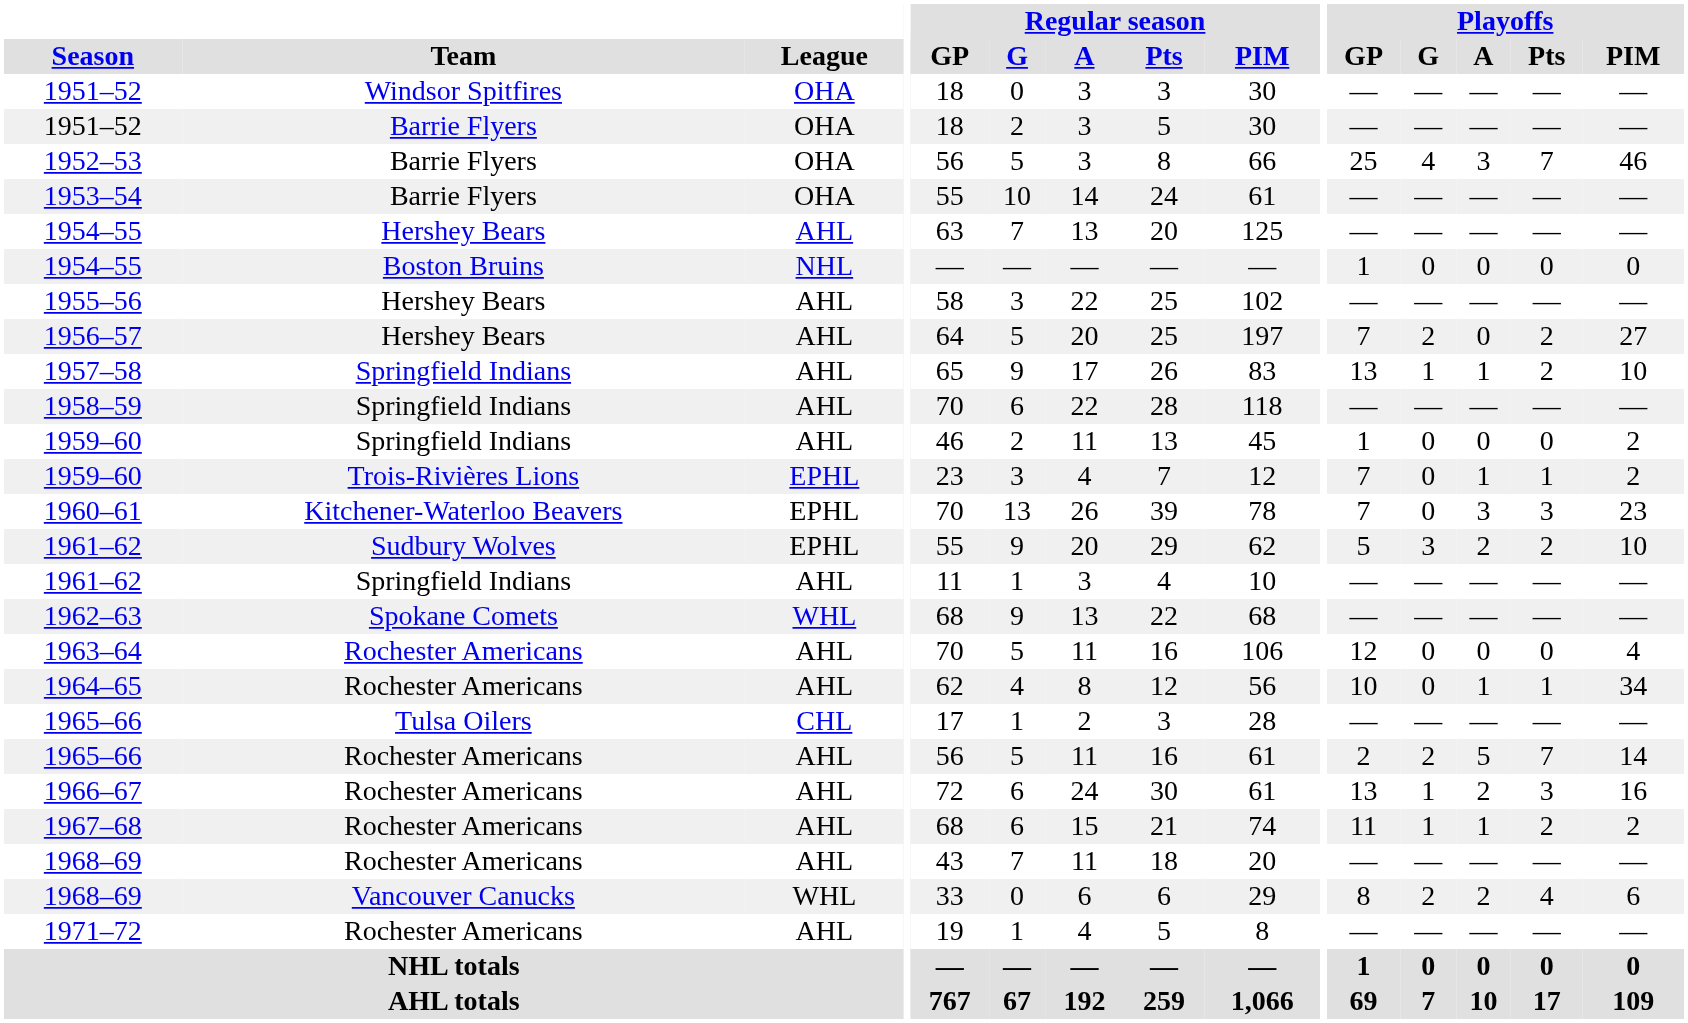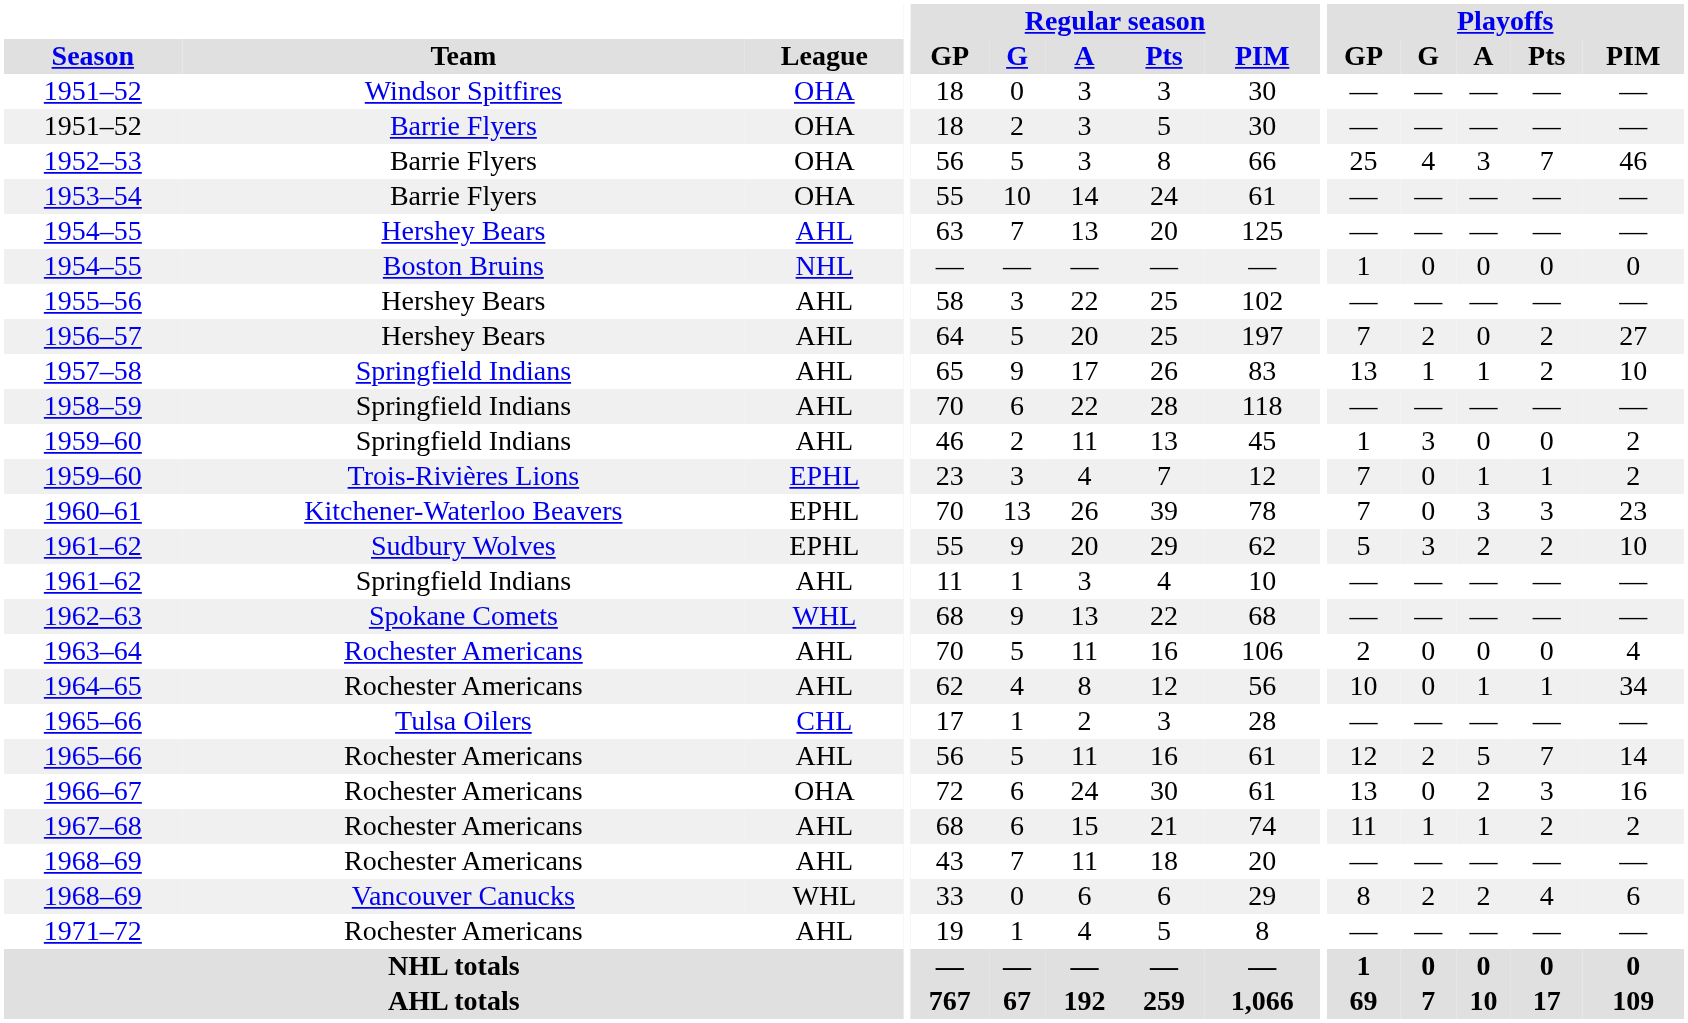1959–60 / Springfield Indians | Playoffs / G: 0 -> 3
1963–64 | Playoffs / GP: 12 -> 2
1965–66 / Rochester Americans | Playoffs / GP: 2 -> 12
1966–67 | League: AHL -> OHA
1966–67 | Playoffs / G: 1 -> 0
